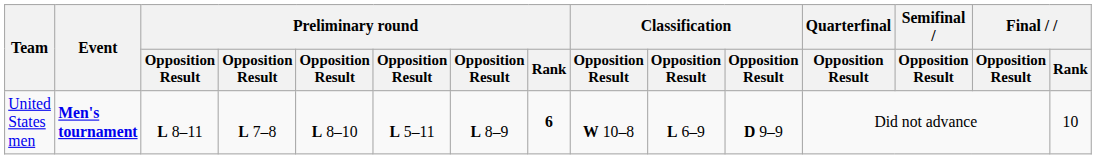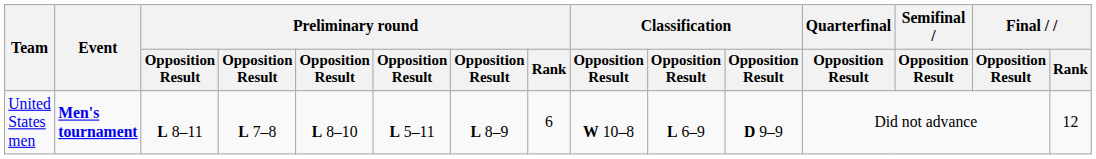United States men | Preliminary round / Rank: bold -> normal
United States men | Final / Rank: 10 -> 12
